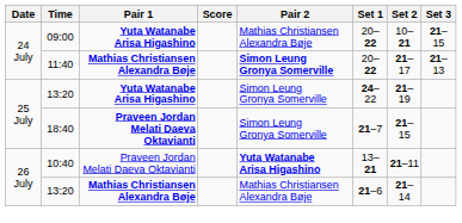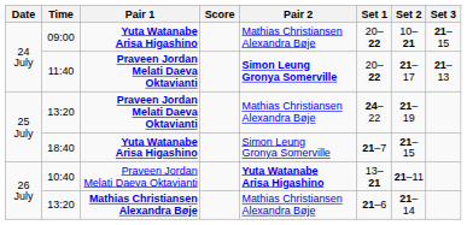11:40 | Pair 1: Mathias Christiansen Alexandra Bøje -> Praveen Jordan Melati Daeva Oktavianti
25 July / 13:20 | Pair 1: Yuta Watanabe Arisa Higashino -> Praveen Jordan Melati Daeva Oktavianti
25 July / 13:20 | Pair 2: Simon Leung Gronya Somerville -> Mathias Christiansen Alexandra Bøje
18:40 | Pair 1: Praveen Jordan Melati Daeva Oktavianti -> Yuta Watanabe Arisa Higashino
